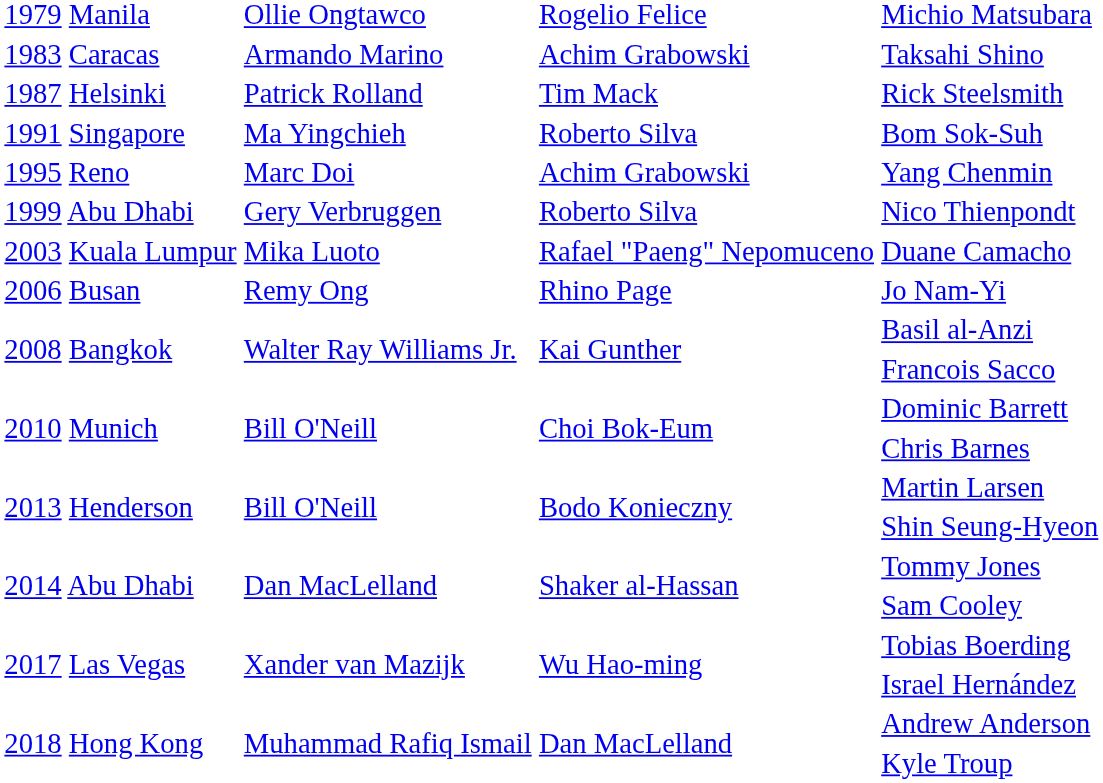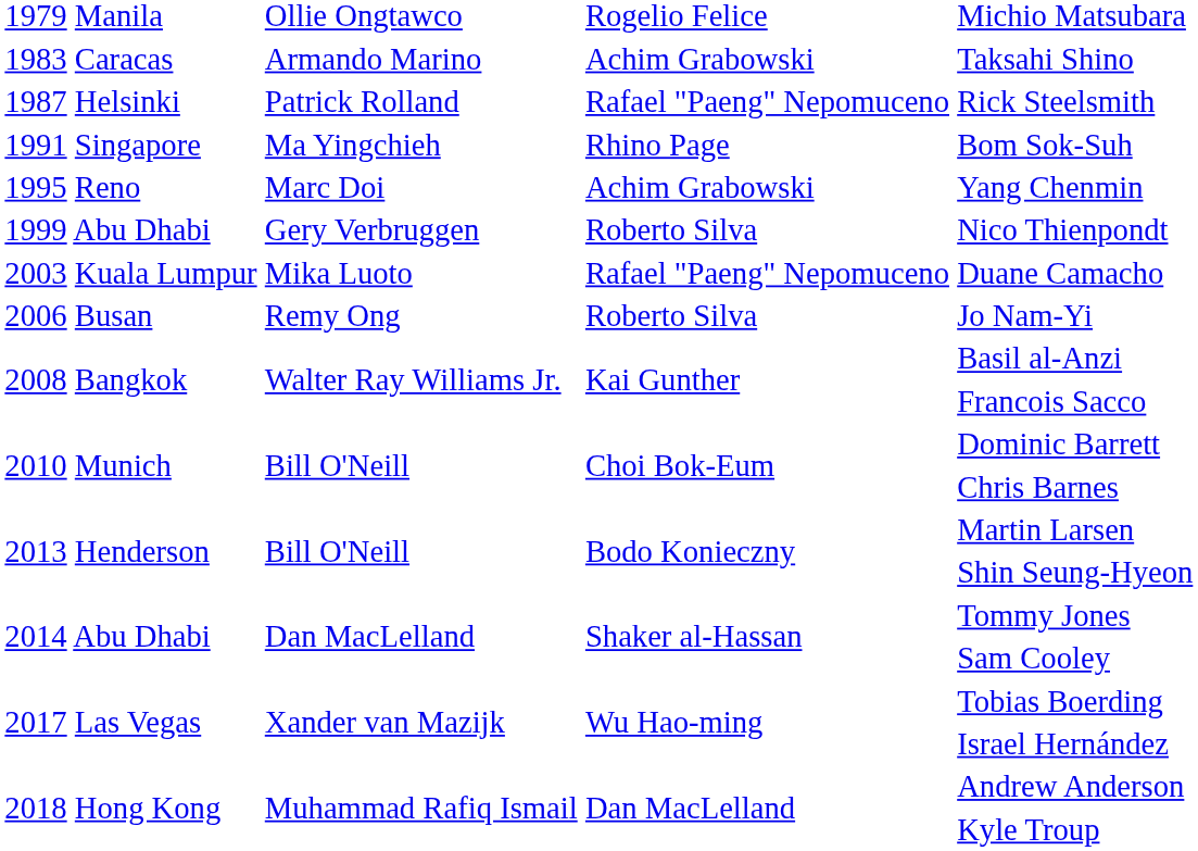Rick Steelsmith | column 3: Tim Mack -> Rafael "Paeng" Nepomuceno
Bom Sok-Suh | column 3: Roberto Silva -> Rhino Page
Jo Nam-Yi | column 3: Rhino Page -> Roberto Silva
